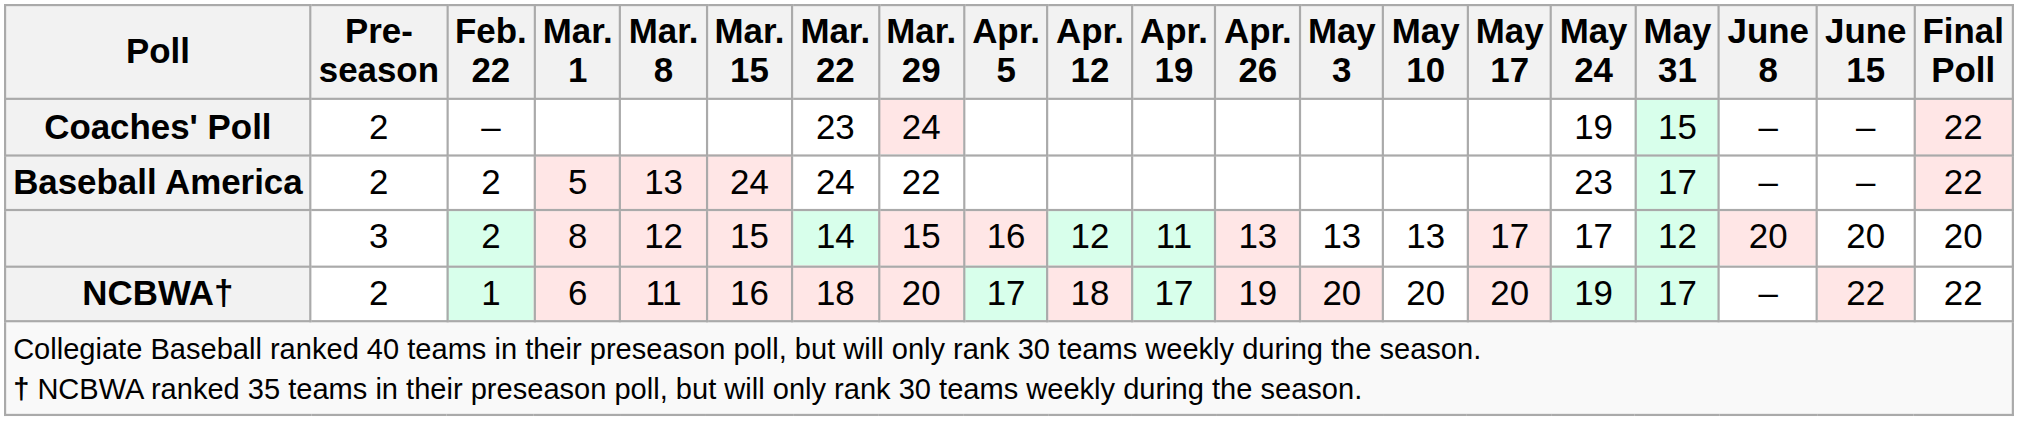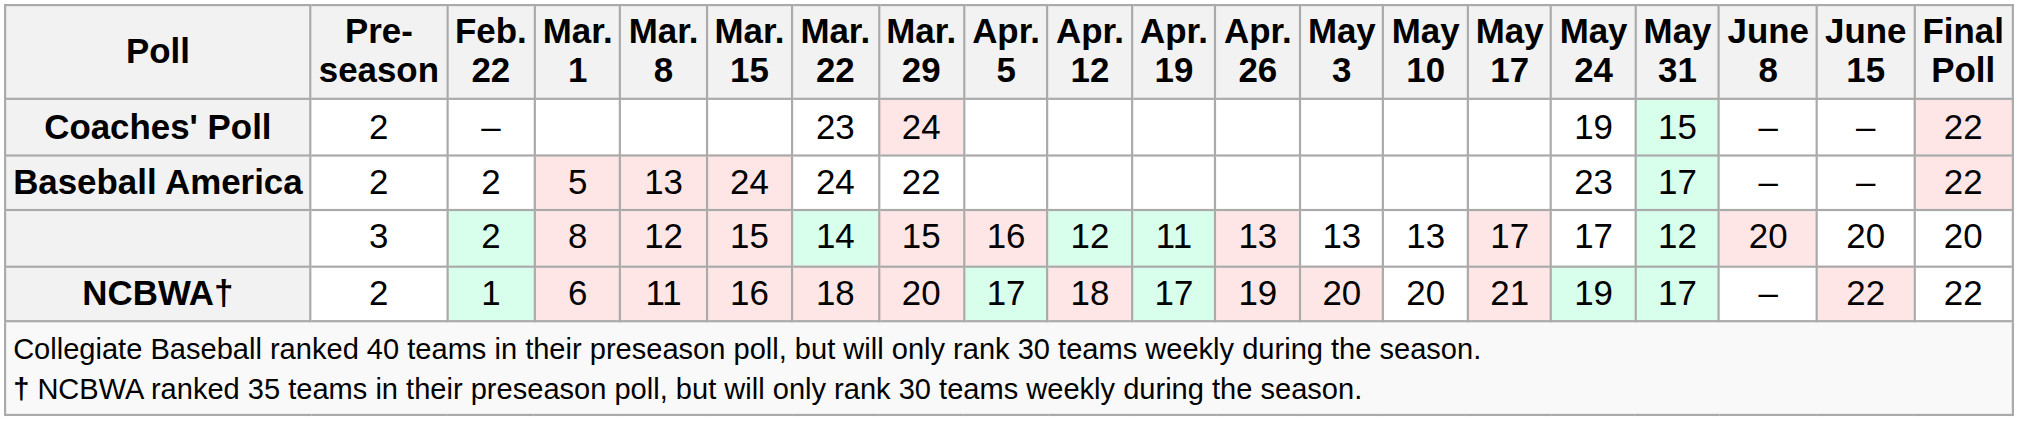NCBWA† | May 17: 20 -> 21
